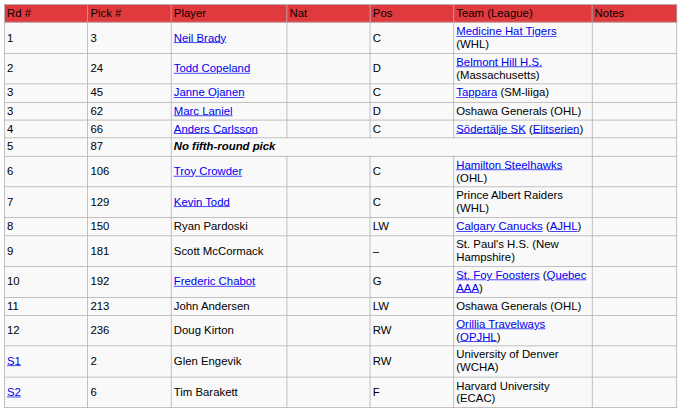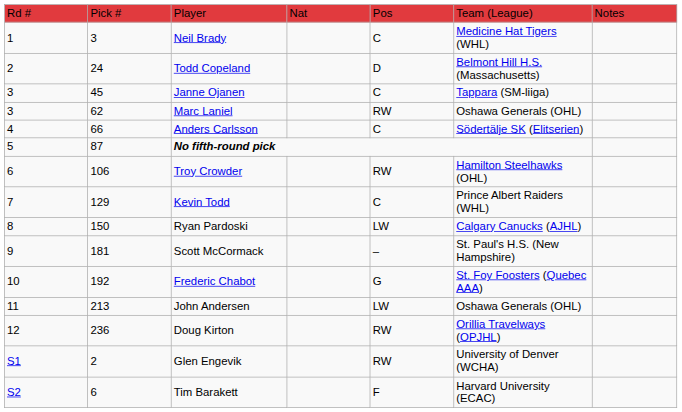Marc Laniel | column 5: D -> RW
Troy Crowder | column 5: C -> RW
